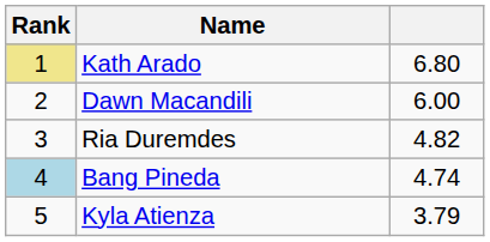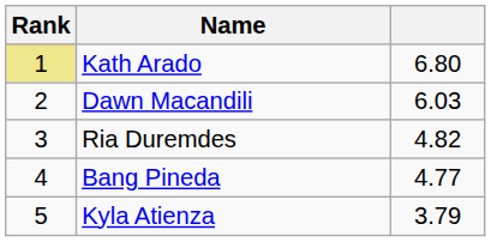Dawn Macandili | column 3: 6.00 -> 6.03
Bang Pineda | Rank: lightblue background -> no background
Bang Pineda | column 3: 4.74 -> 4.77
